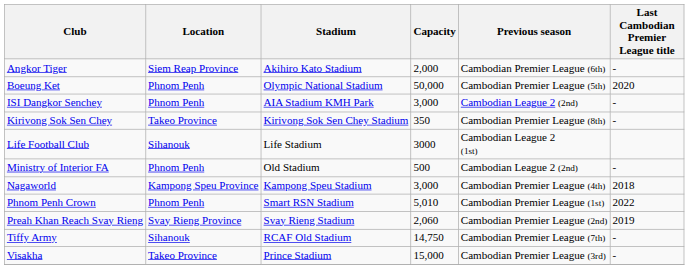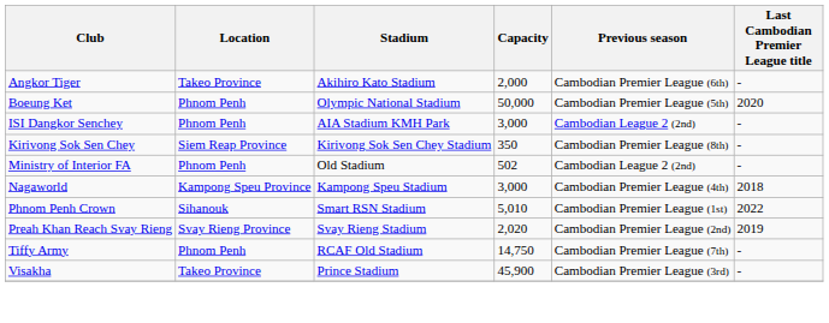Angkor Tiger | Location: Siem Reap Province -> Takeo Province
Kirivong Sok Sen Chey | Location: Takeo Province -> Siem Reap Province
- row: Life Football Club | Sihanouk | Life Stadium | 3000 | Cambodian League 2 (1st)
Ministry of Interior FA | Capacity: 500 -> 502
Phnom Penh Crown | Location: Phnom Penh -> Sihanouk
Preah Khan Reach Svay Rieng | Capacity: 2,060 -> 2,020
Tiffy Army | Location: Sihanouk -> Phnom Penh
Visakha | Capacity: 15,000 -> 45,900
